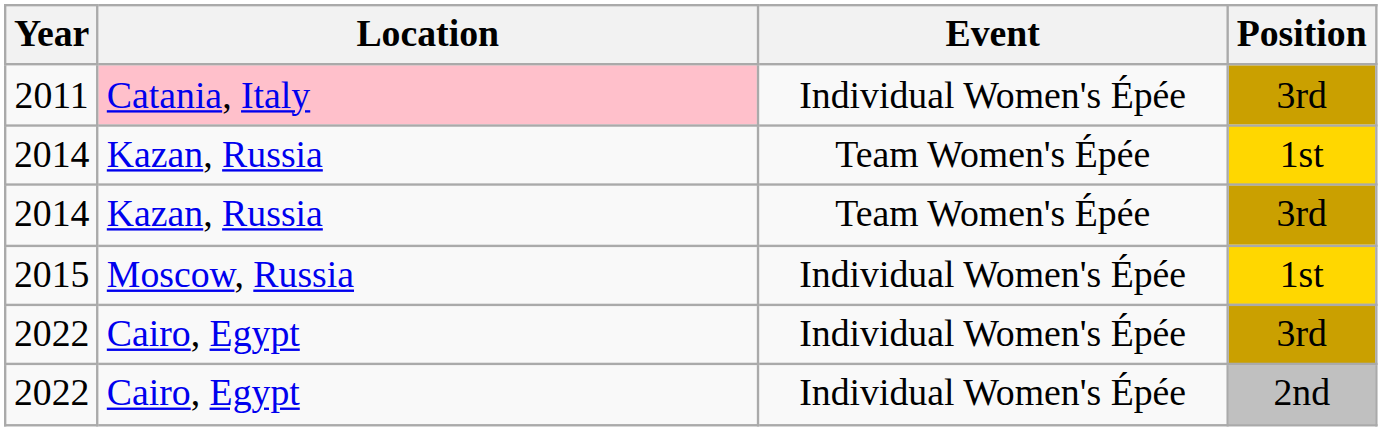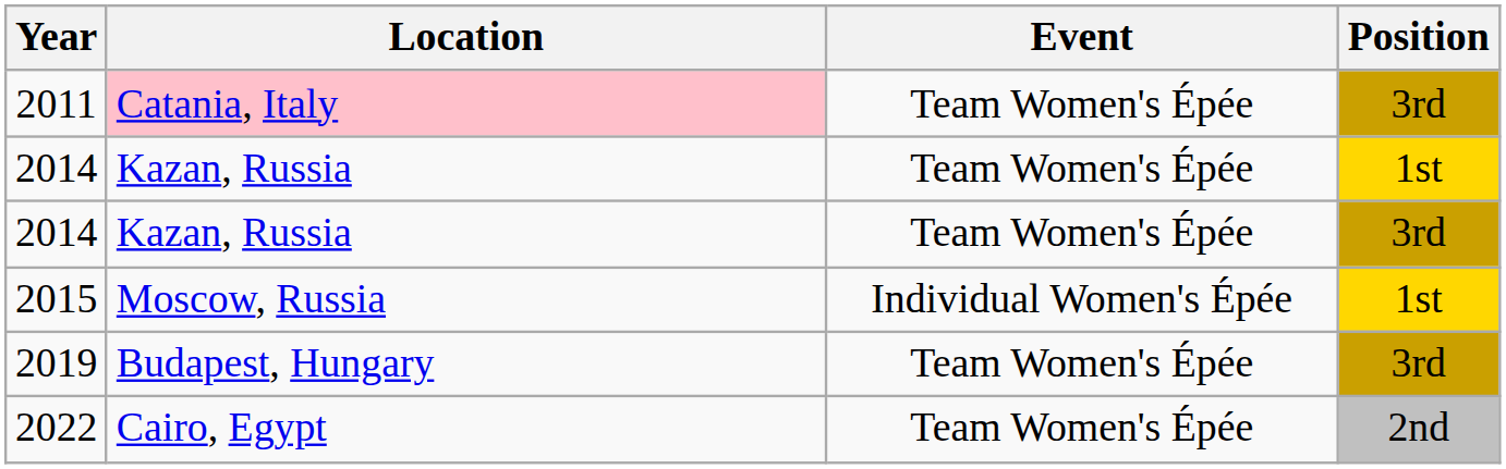2011 | Event: Individual Women's Épée -> Team Women's Épée
+ row: 2019 | Budapest, Hungary | Team Women's Épée | 3rd
- row: 2022 | Cairo, Egypt | Individual Women's Épée | 3rd
2022 / 2nd | Event: Individual Women's Épée -> Team Women's Épée
